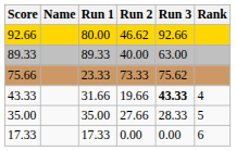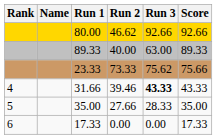columns swapped: Rank <-> Score
31.66 | Run 2: 19.66 -> 39.46
